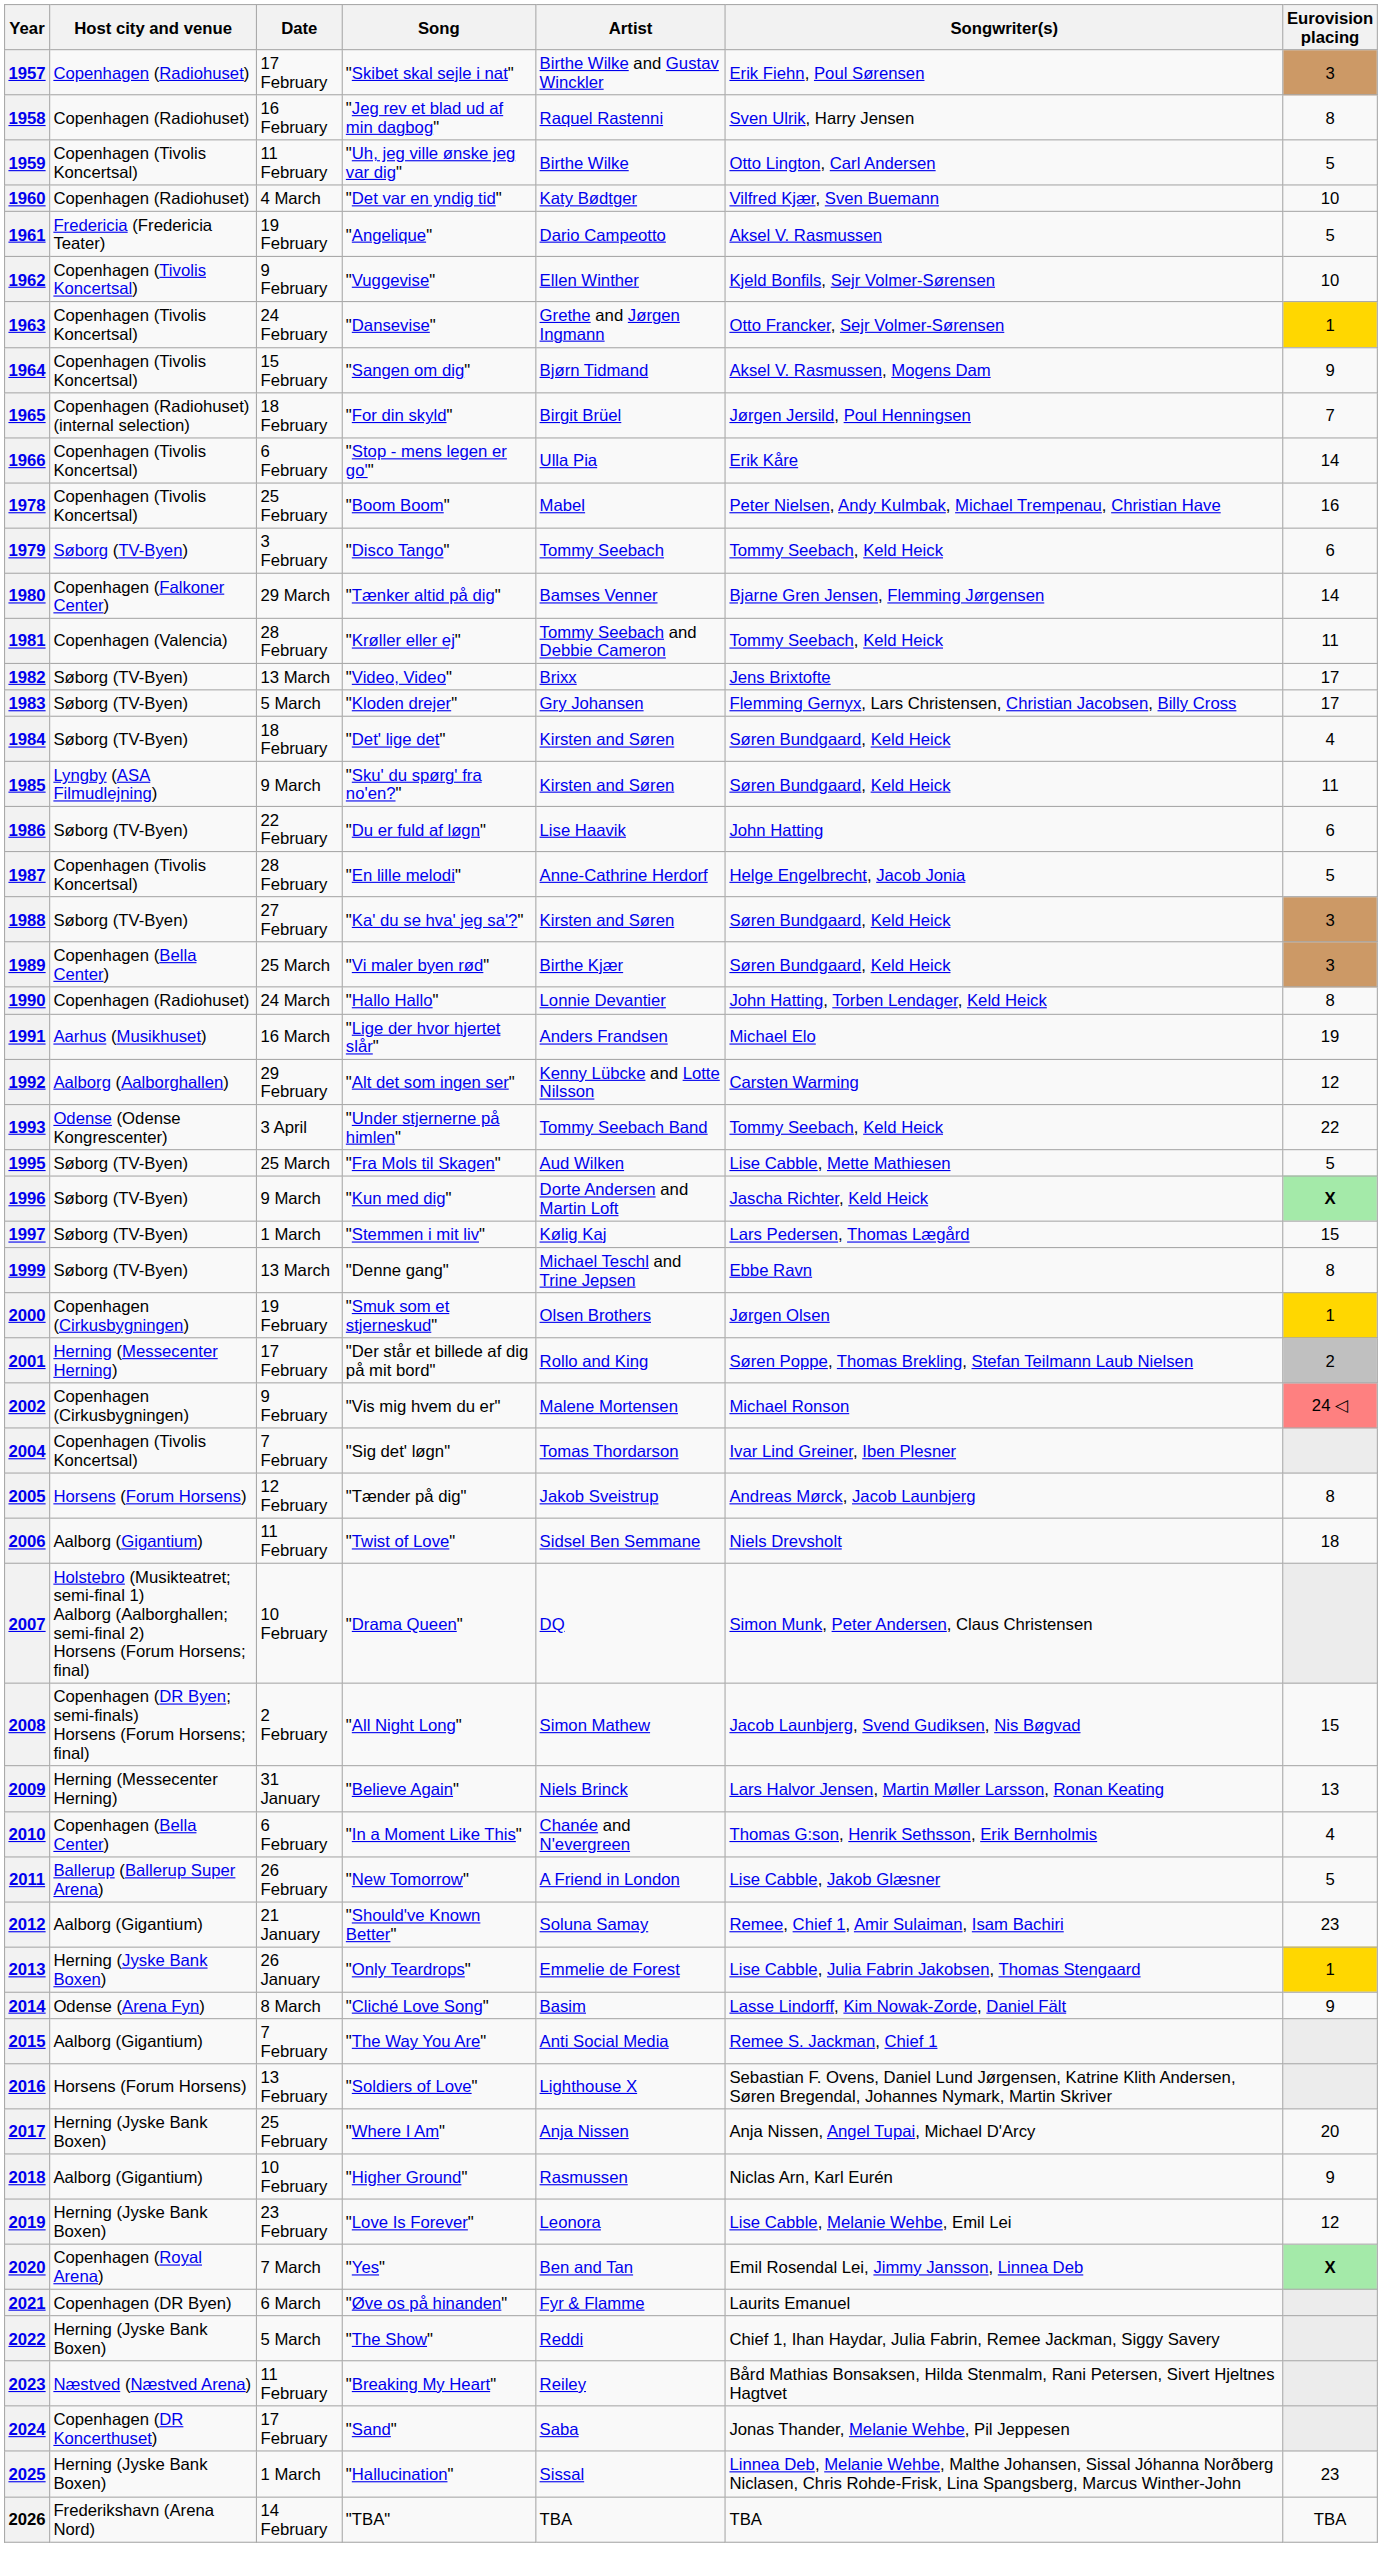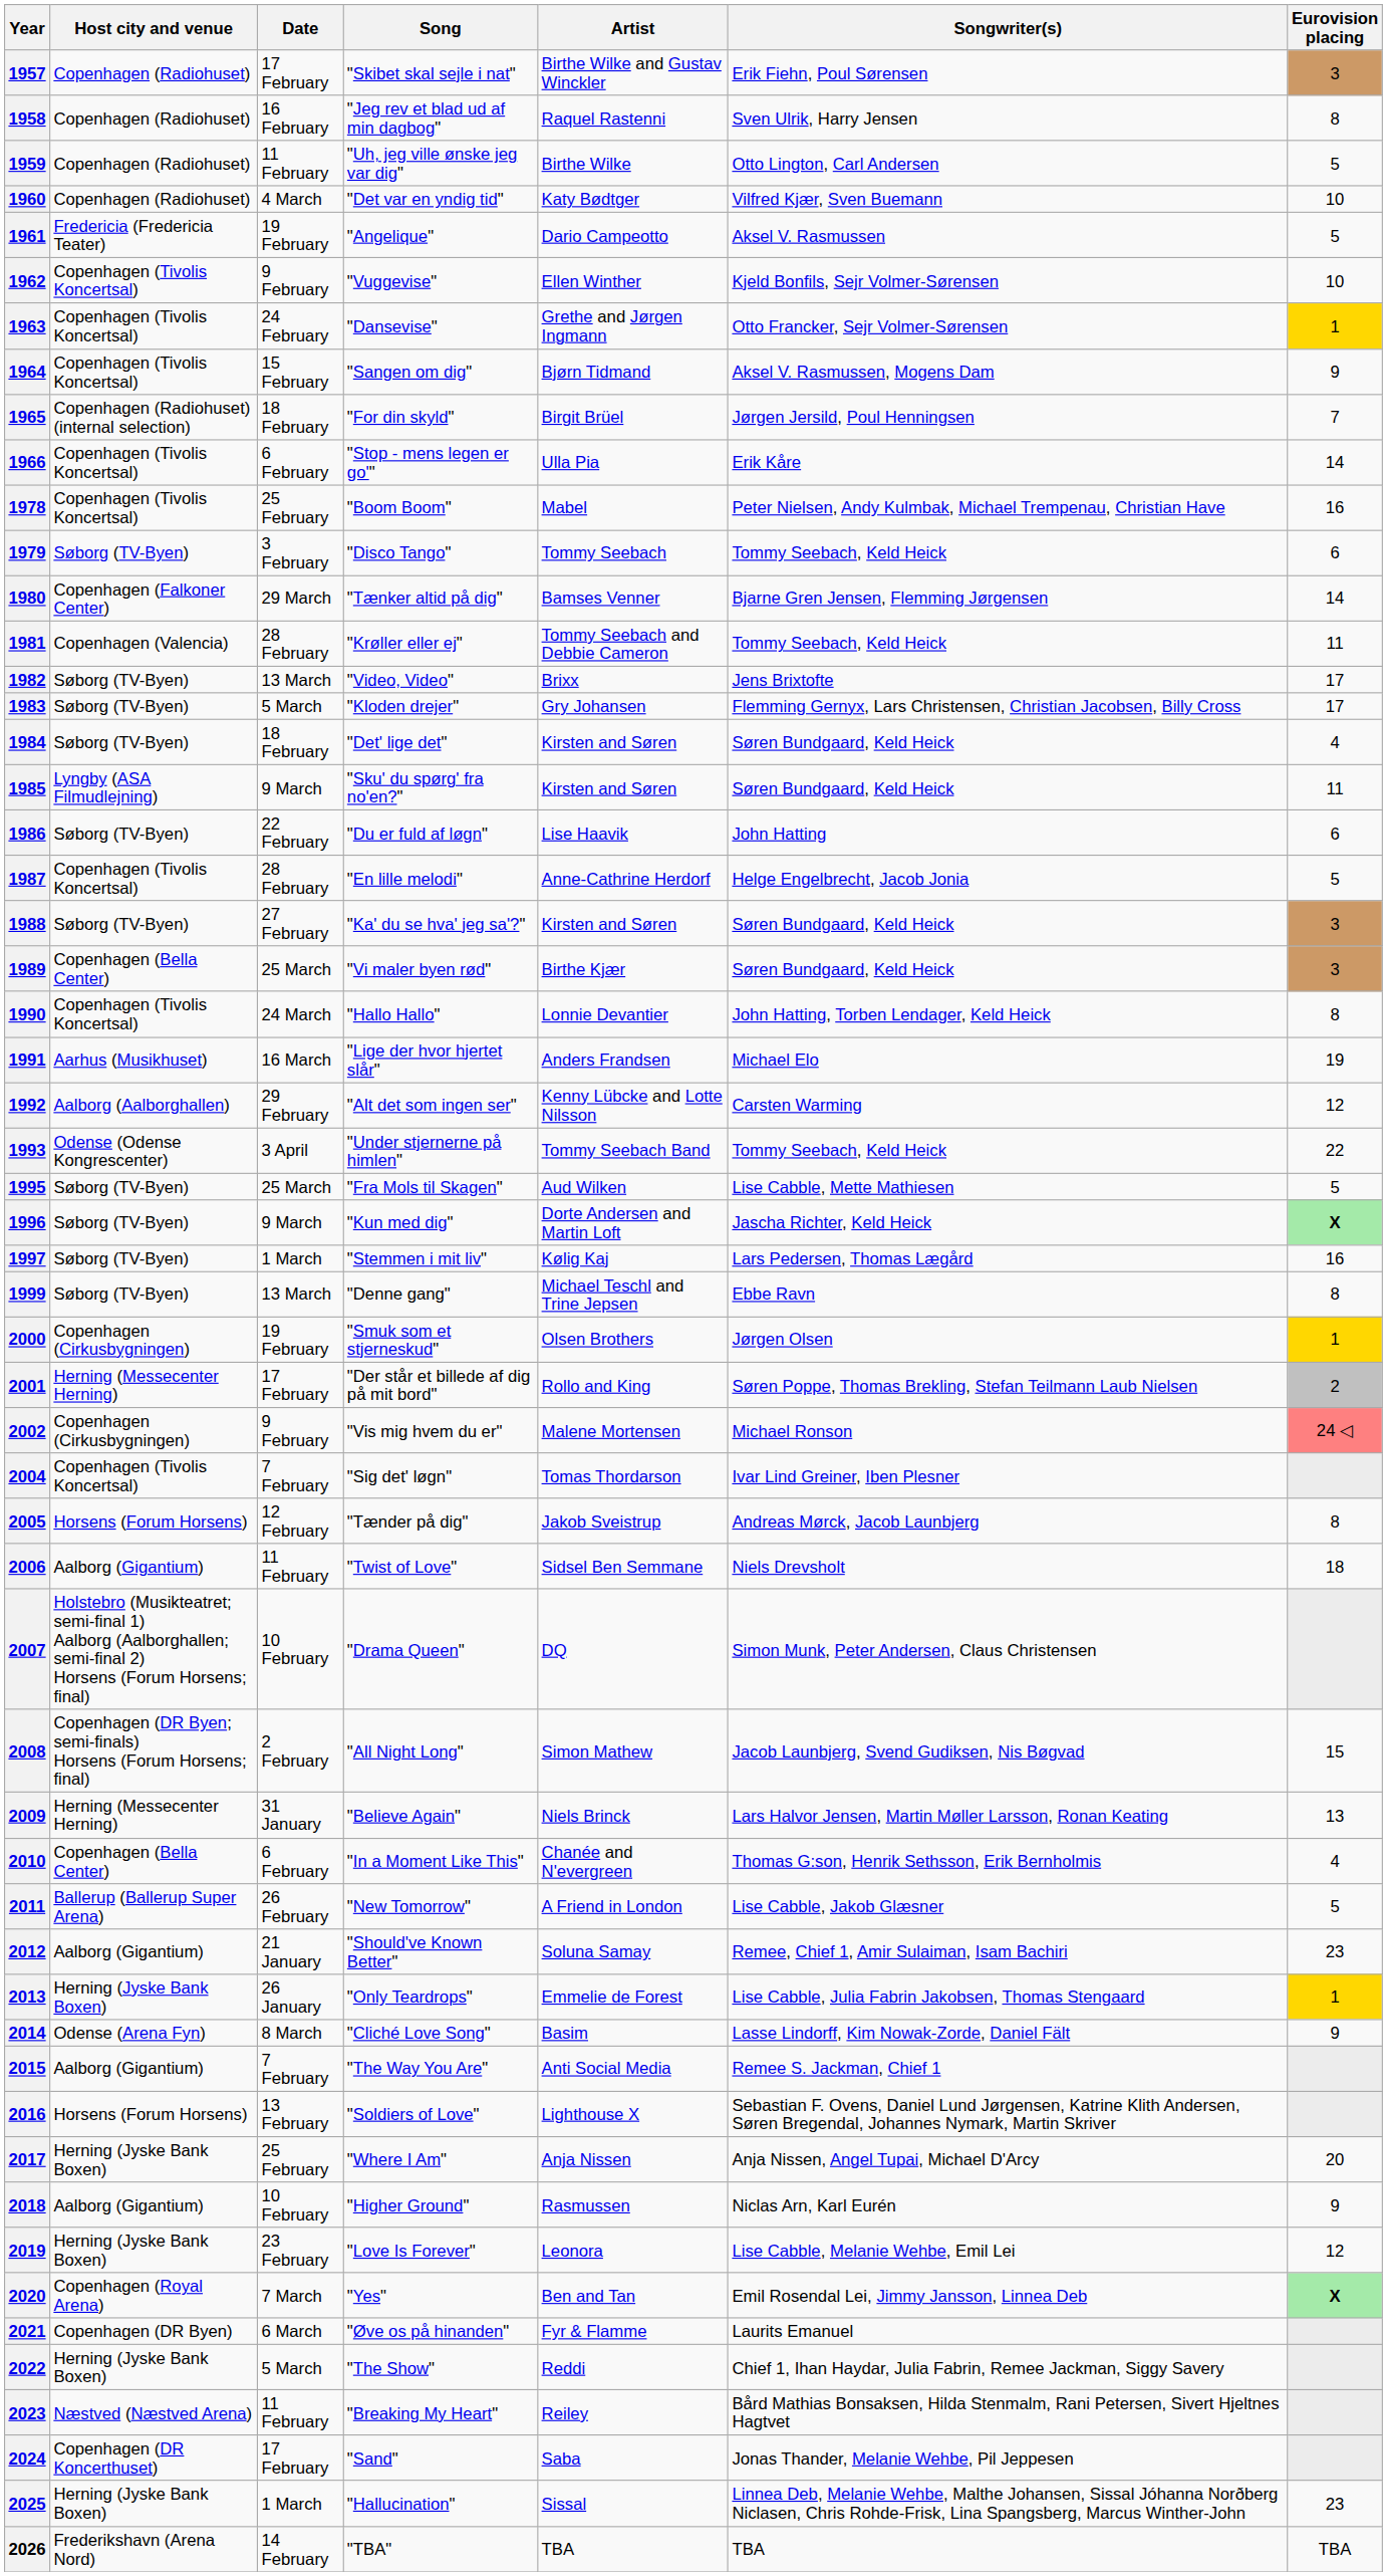1959 | Host city and venue: Copenhagen (Tivolis Koncertsal) -> Copenhagen (Radiohuset)
1990 | Host city and venue: Copenhagen (Radiohuset) -> Copenhagen (Tivolis Koncertsal)
1997 | Eurovision placing: 15 -> 16
